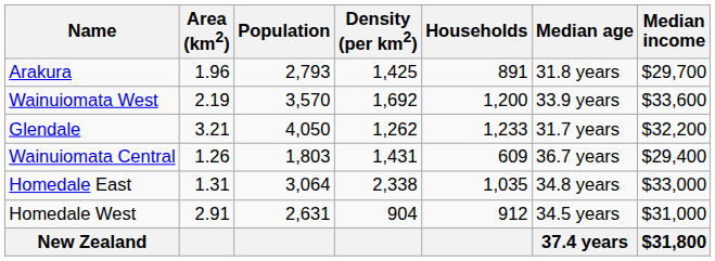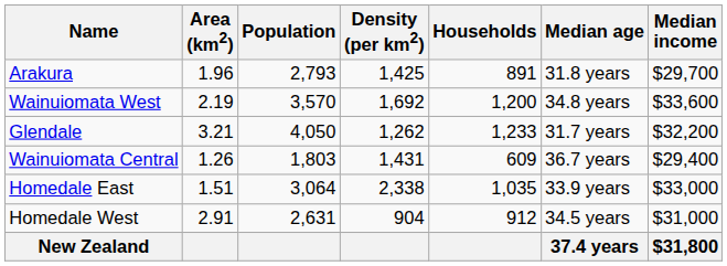Wainuiomata West | Median age: 33.9 years -> 34.8 years
Homedale East | Area (km2): 1.31 -> 1.51
Homedale East | Median age: 34.8 years -> 33.9 years
